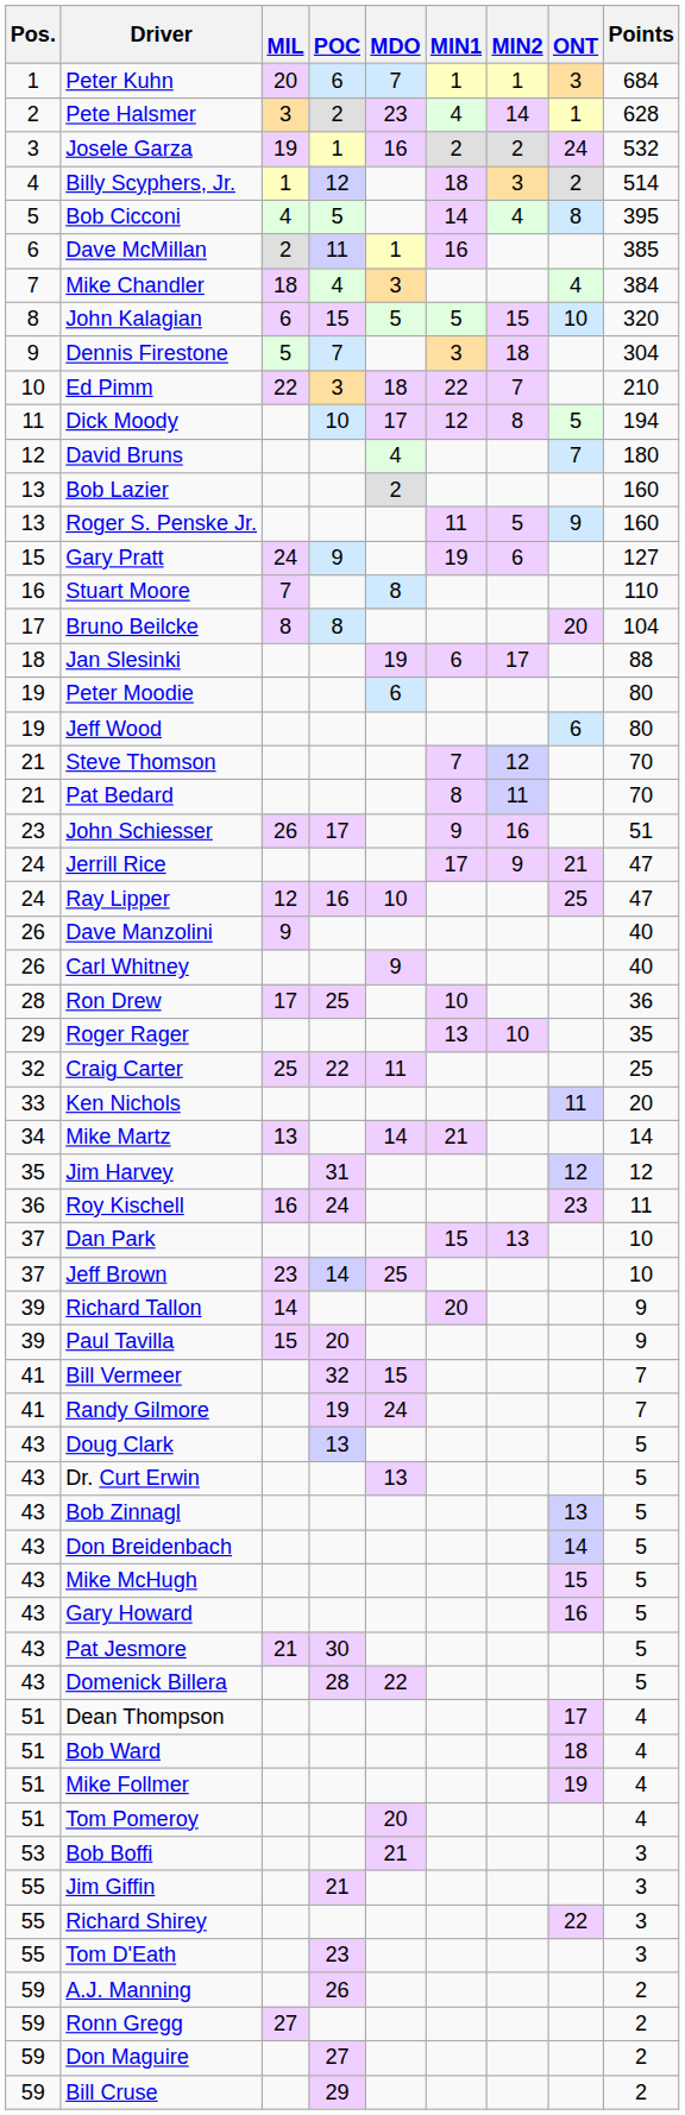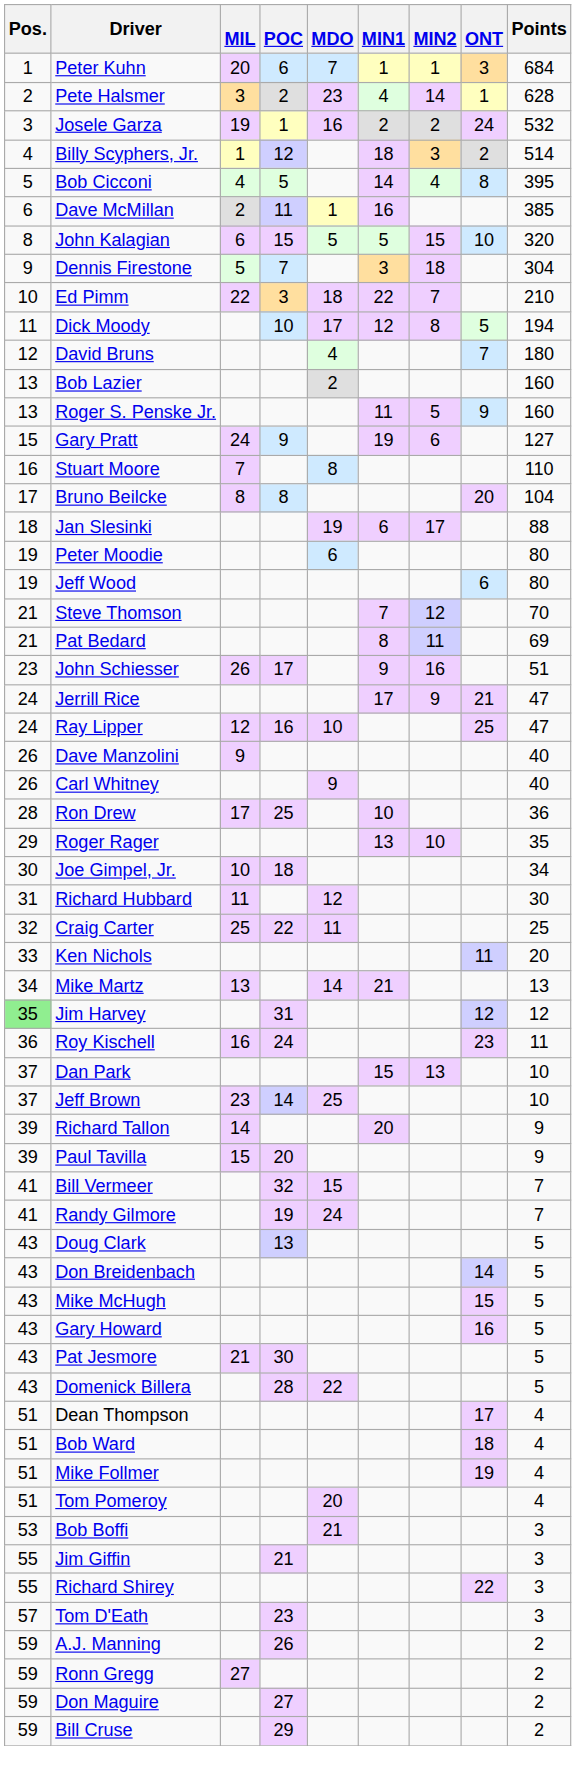- row: 7 | Mike Chandler | 18 | 4 | 3 | 4 | 384
Pat Bedard | Points: 70 -> 69
+ row: 30 | Joe Gimpel, Jr. | 10 | 18 | 34
+ row: 31 | Richard Hubbard | 11 | 12 | 30
Mike Martz | Points: 14 -> 13
Jim Harvey | Pos.: no background -> lightgreen background
- row: 43 | Dr. Curt Erwin | 13 | 5
- row: 43 | Bob Zinnagl | 13 | 5
Tom D'Eath | Pos.: 55 -> 57
